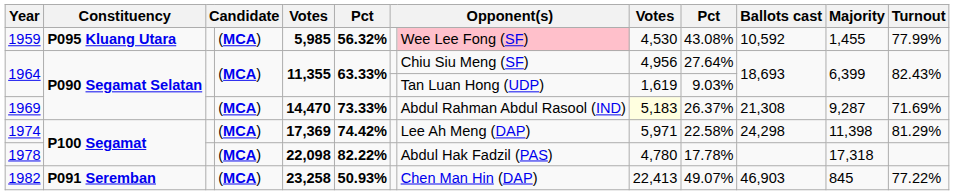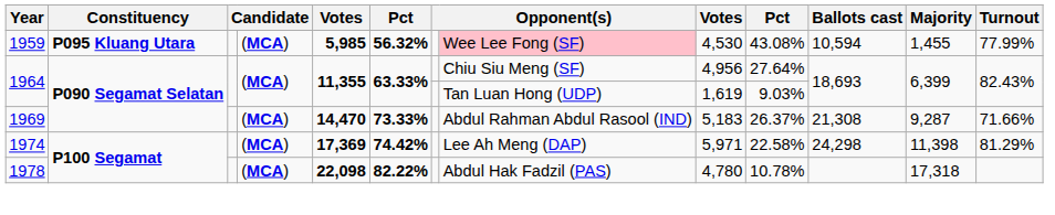1959 | Ballots cast: 10,592 -> 10,594
1969 | column 9: lightyellow background -> no background
1969 | Turnout: 71.69% -> 71.66%
1978 | column 10: 17.78% -> 10.78%
- row: 1982 | P091 Seremban | (MCA) | 23,258 | 50.93% | Chen Man Hin (DAP) | 22,413 | 49.07% | 46,903 | 845 | 77.22%
